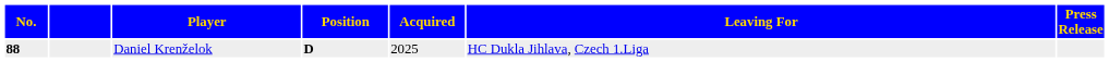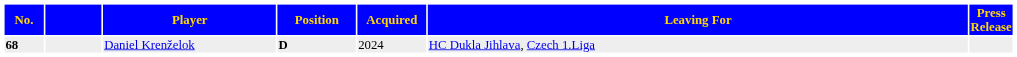Daniel Krenželok | No.: 88 -> 68
Daniel Krenželok | Acquired: 2025 -> 2024
